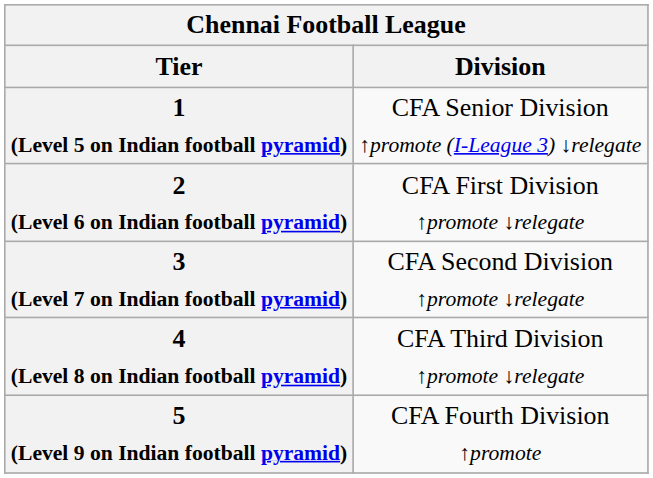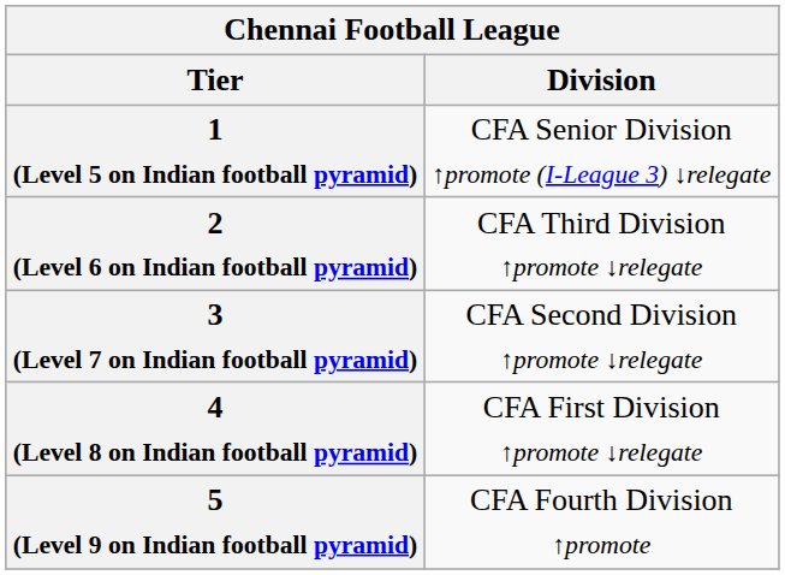2 (Level 6 on Indian football pyramid) | Division: CFA First Division ↑promote ↓relegate -> CFA Third Division ↑promote ↓relegate
4 (Level 8 on Indian football pyramid) | Division: CFA Third Division ↑promote ↓relegate -> CFA First Division ↑promote ↓relegate
